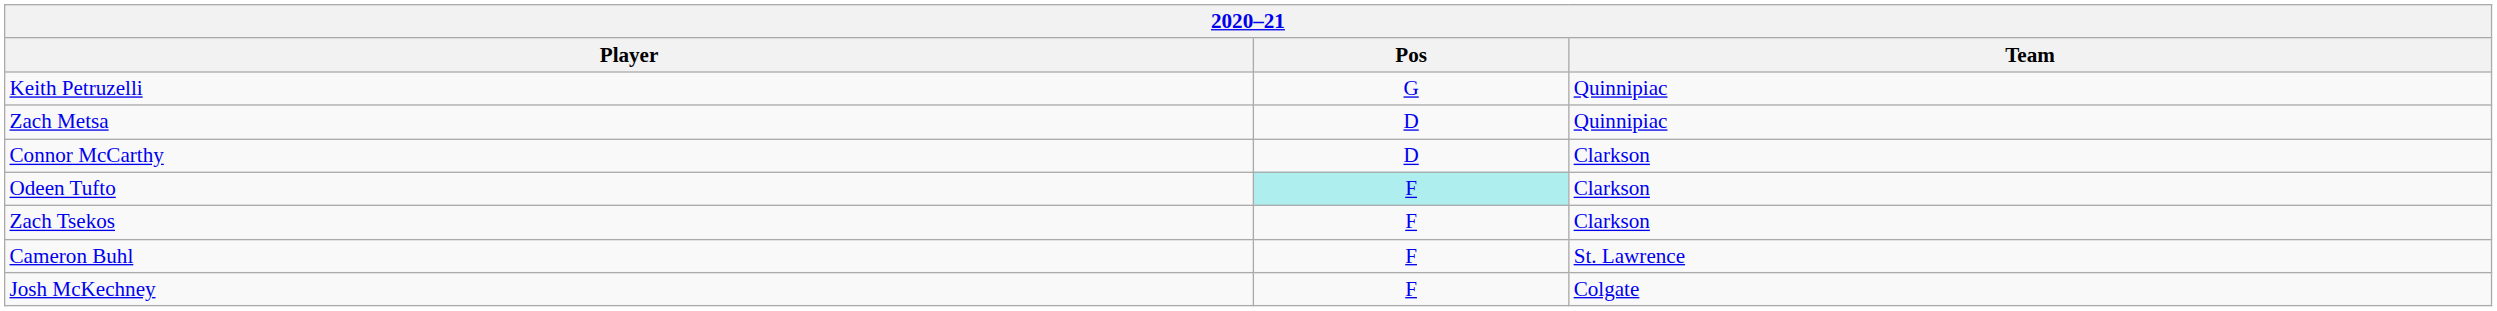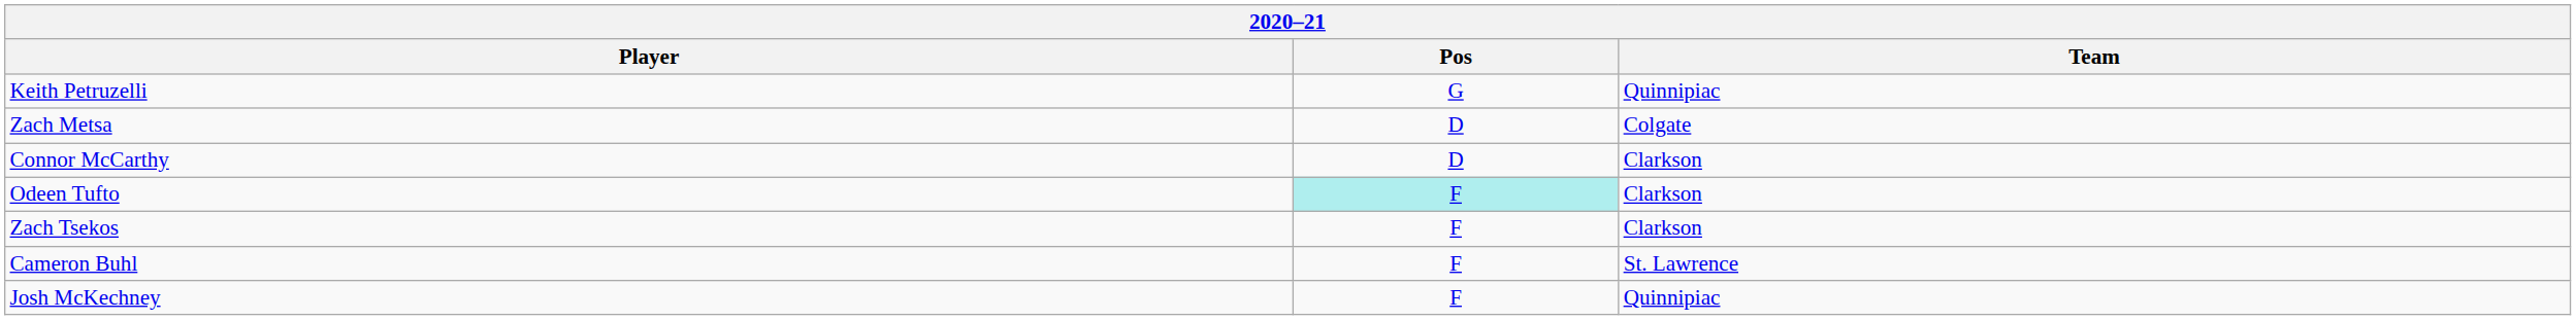Zach Metsa | Team: Quinnipiac -> Colgate
Josh McKechney | Team: Colgate -> Quinnipiac
